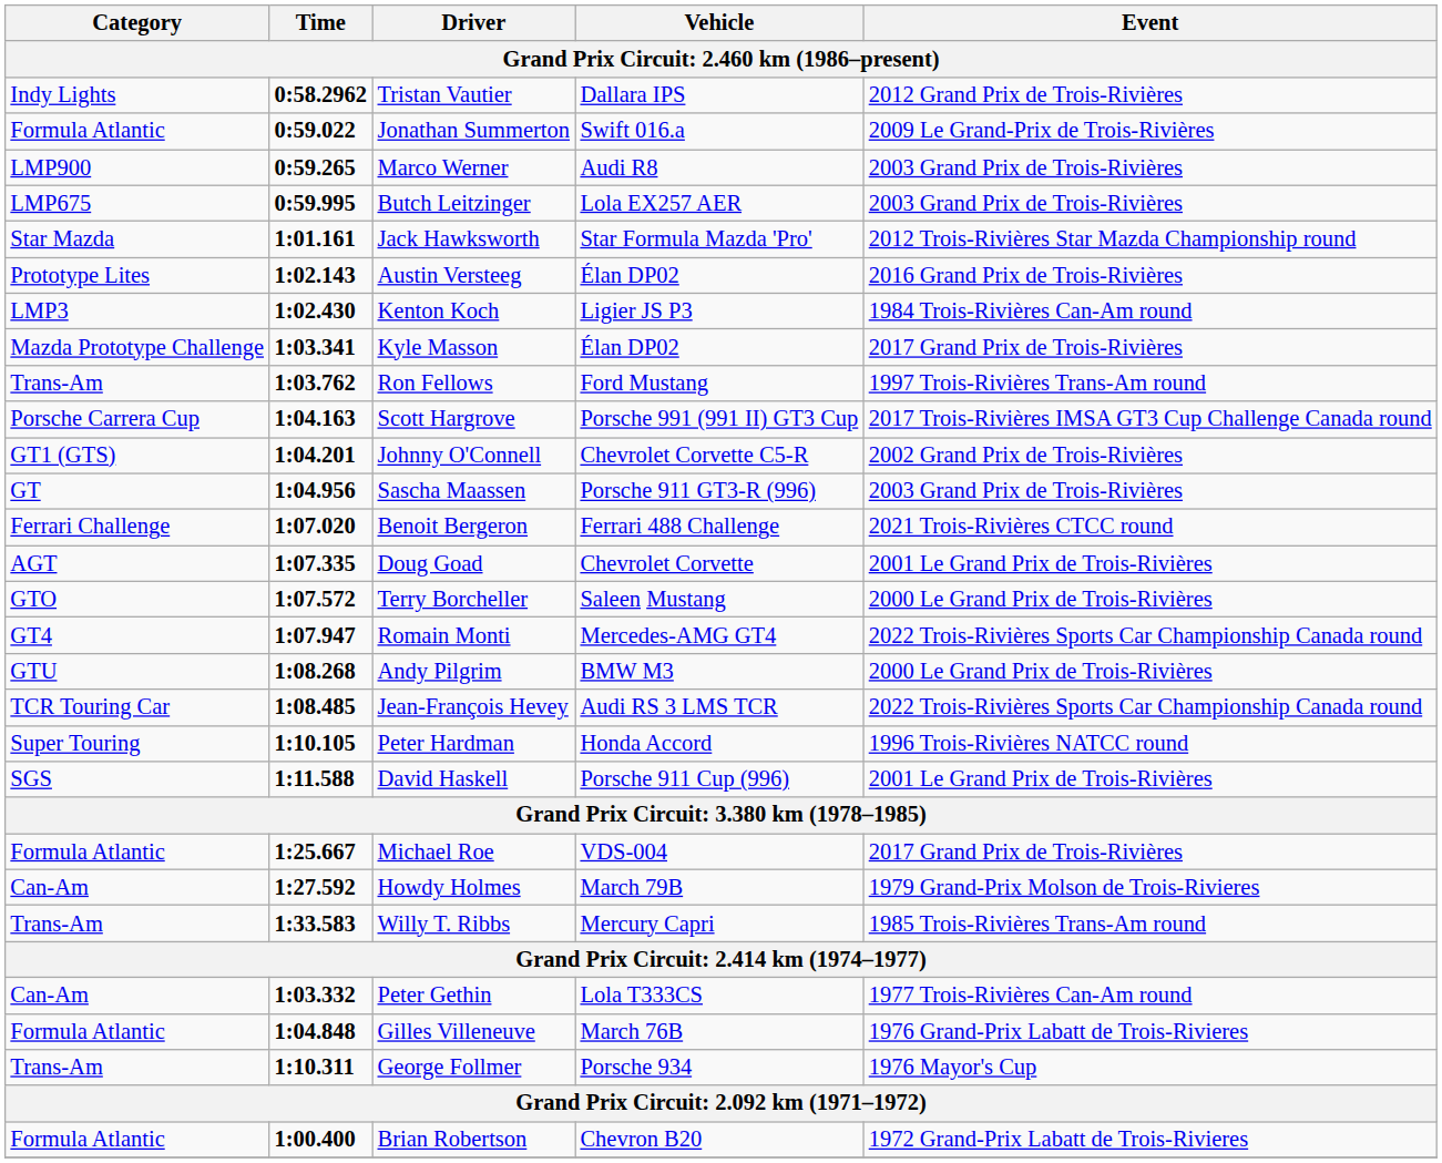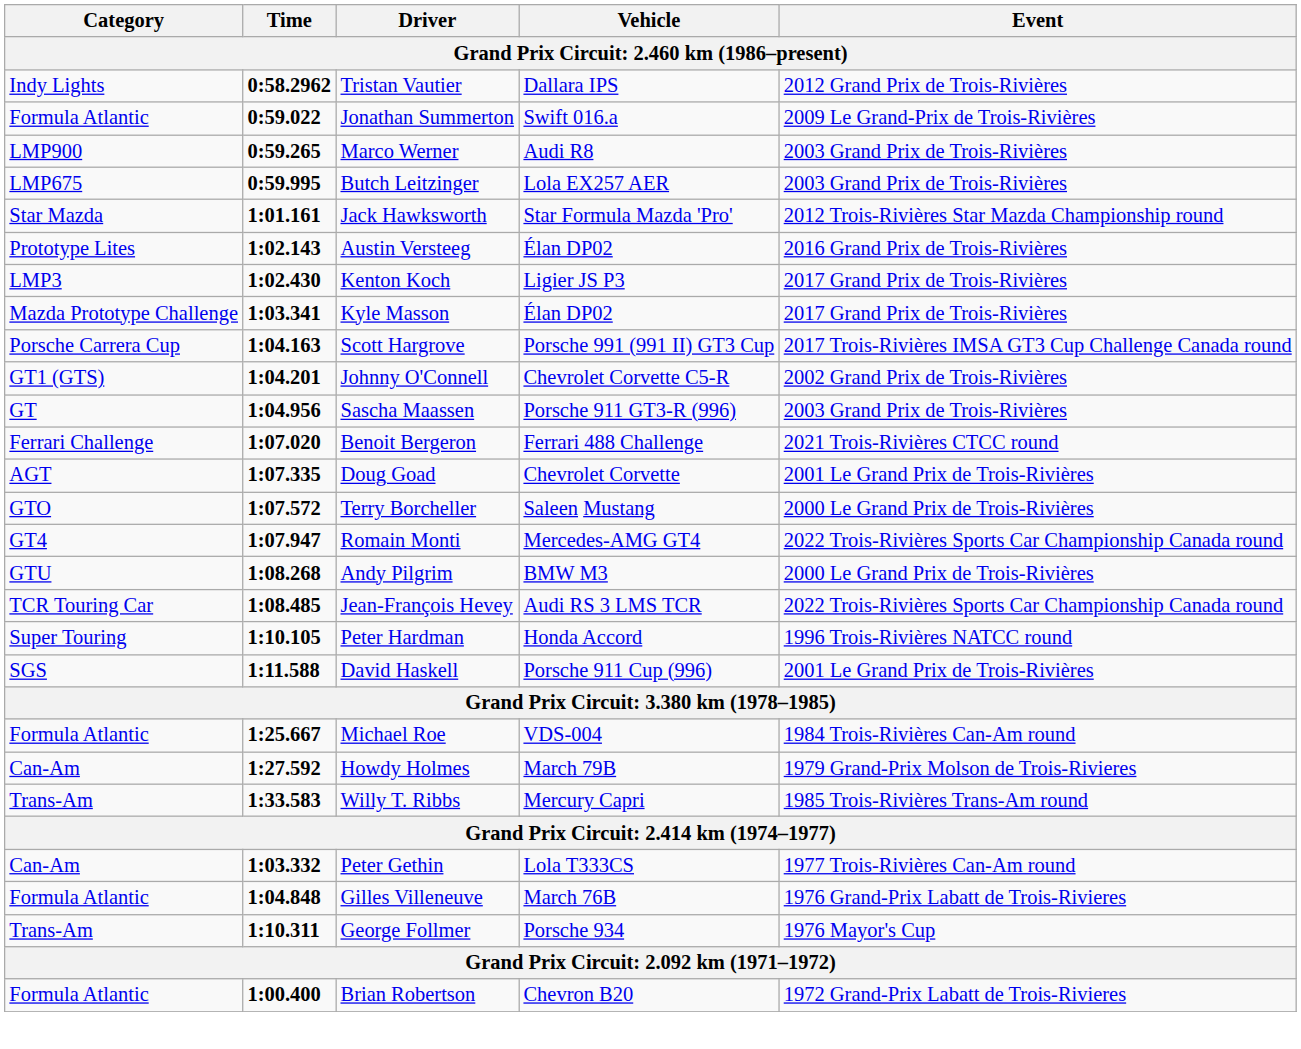Kenton Koch | Event: 1984 Trois-Rivières Can-Am round -> 2017 Grand Prix de Trois-Rivières
- row: Trans-Am | 1:03.762 | Ron Fellows | Ford Mustang | 1997 Trois-Rivières Trans-Am round
Michael Roe | Event: 2017 Grand Prix de Trois-Rivières -> 1984 Trois-Rivières Can-Am round
